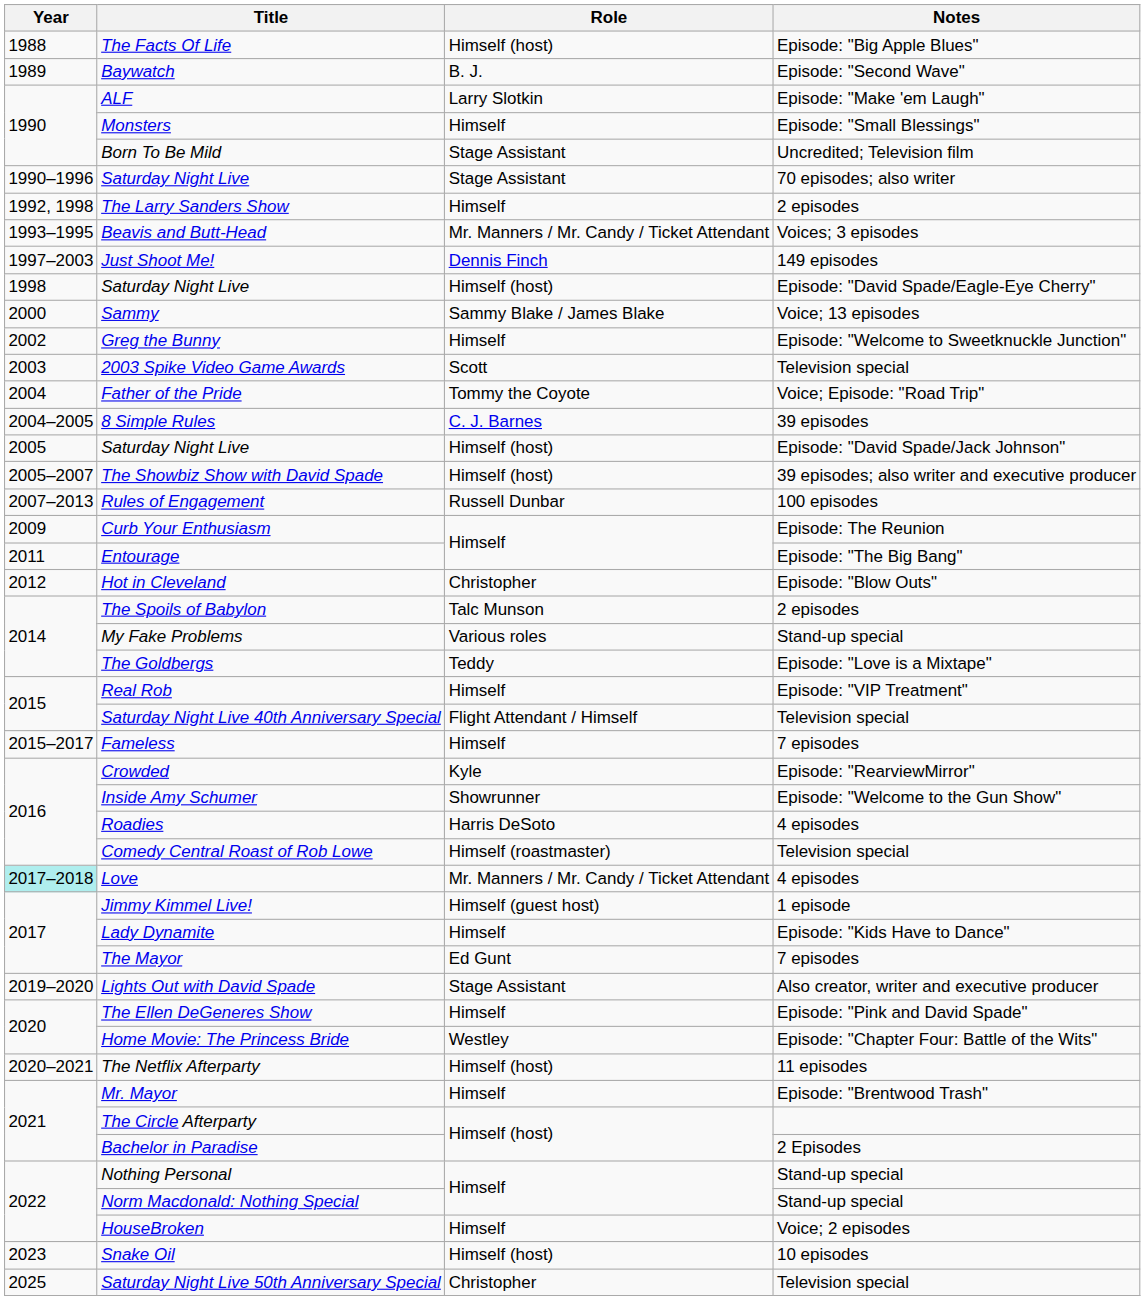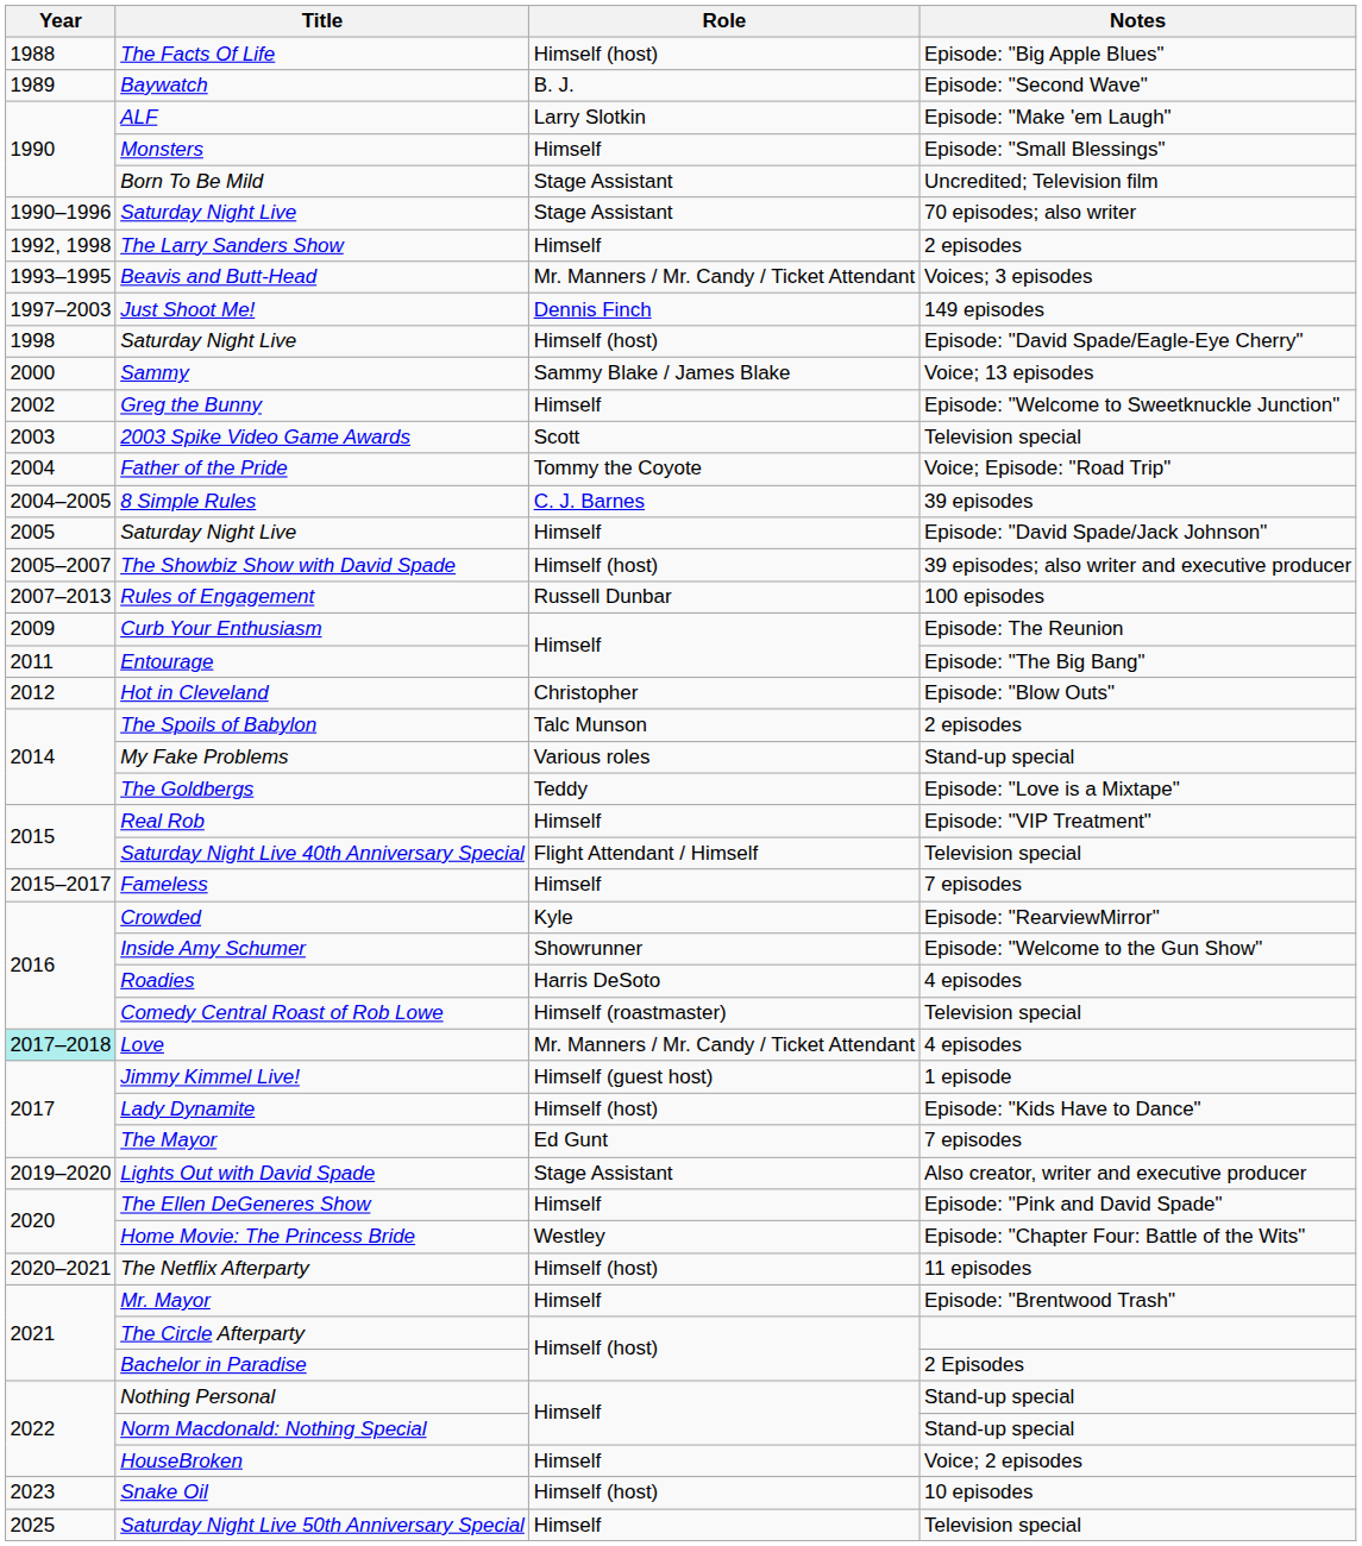Saturday Night Live / Episode: "David Spade/Jack Johnson" | Role: Himself (host) -> Himself
Lady Dynamite | Role: Himself -> Himself (host)
Saturday Night Live 50th Anniversary Special | Role: Christopher -> Himself
